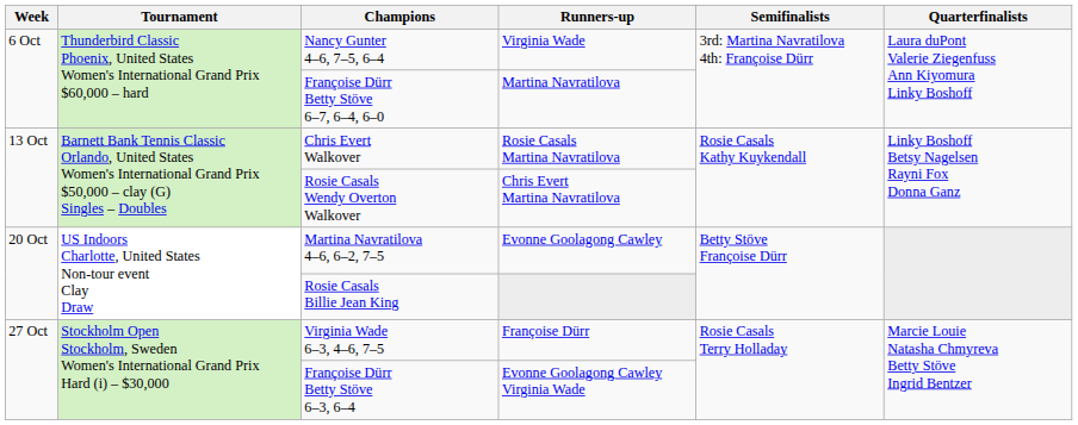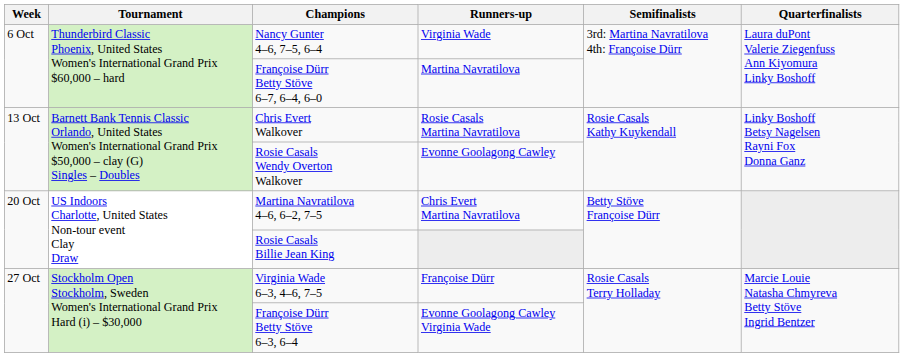Rosie Casals Wendy Overton Walkover | Runners-up: Chris Evert Martina Navratilova -> Evonne Goolagong Cawley
Martina Navratilova 4–6, 6–2, 7–5 | Runners-up: Evonne Goolagong Cawley -> Chris Evert Martina Navratilova
